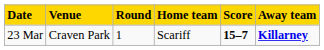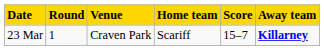columns swapped: Venue <-> Round
23 Mar | Score: bold -> normal
